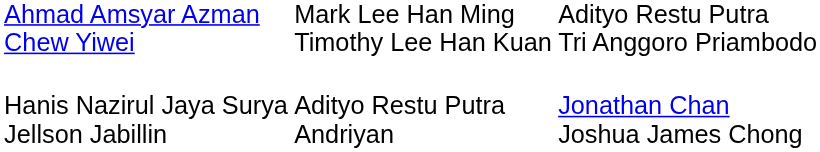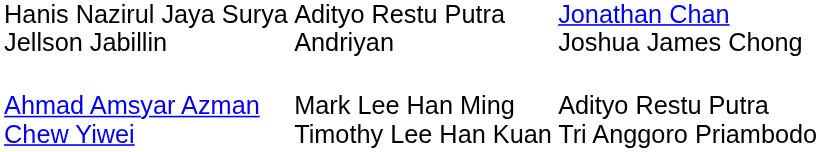rows swapped: Ahmad Amsyar Azman Chew Yiwei <-> Hanis Nazirul Jaya Surya Jellson Jabillin
